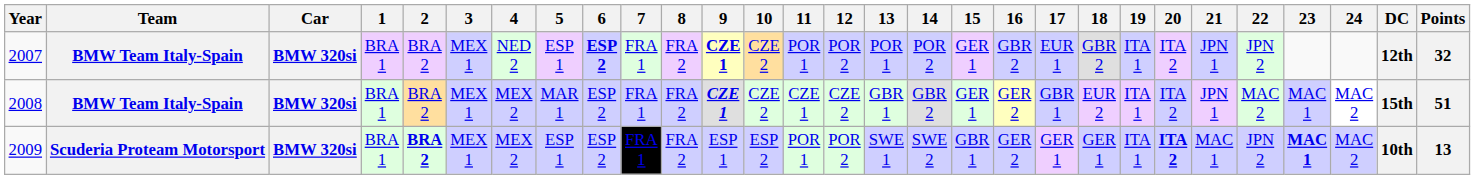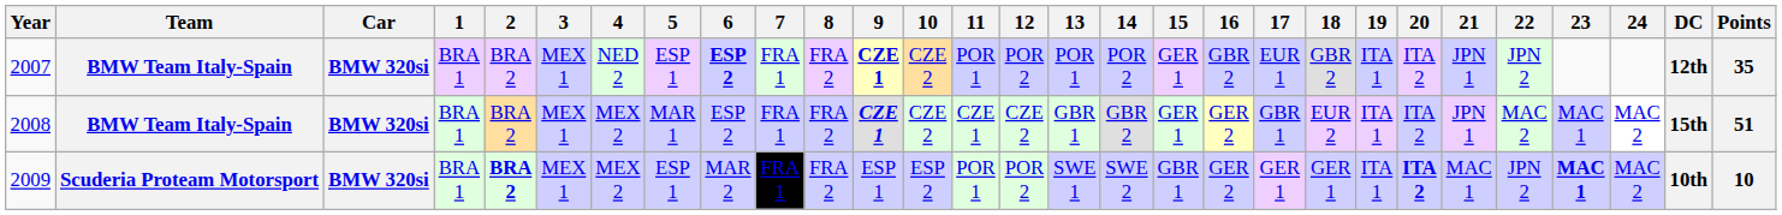2007 | Points: 32 -> 35
2009 | 6: ESP 2 -> MAR 2
2009 | Points: 13 -> 10
